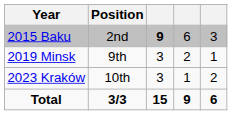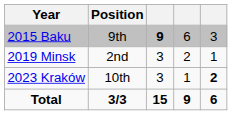2015 Baku | Position: 2nd -> 9th
2019 Minsk | Position: 9th -> 2nd
2023 Kraków | column 5: normal -> bold
